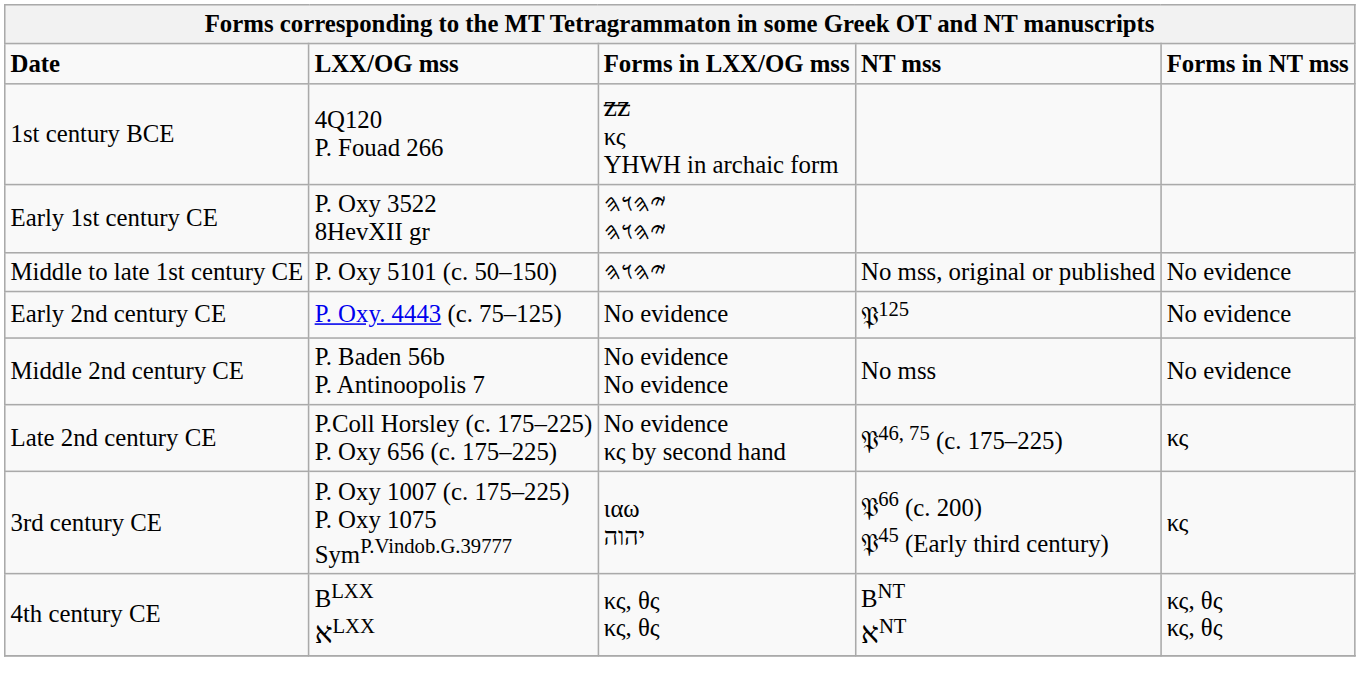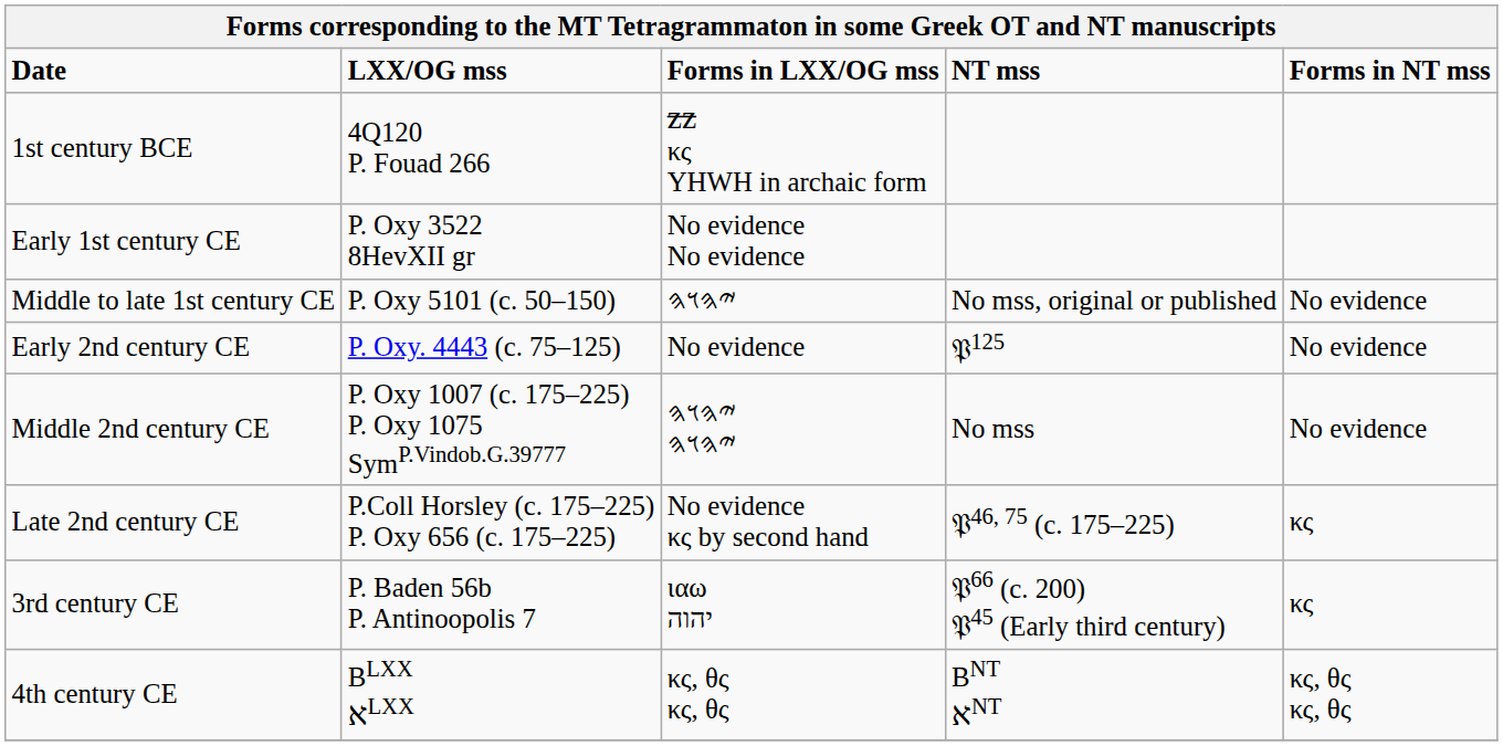Early 1st century CE | Forms in LXX/OG mss: 𐤉𐤄𐤅𐤄 𐤉𐤄𐤅𐤄 -> No evidence No evidence
Middle 2nd century CE | LXX/OG mss: P. Baden 56b P. Antinoopolis 7 -> P. Oxy 1007 (c. 175–225) P. Oxy 1075 SymP.Vindob.G.39777
Middle 2nd century CE | Forms in LXX/OG mss: No evidence No evidence -> 𐤉𐤄𐤅𐤄 𐤉𐤄𐤅𐤄
3rd century CE | LXX/OG mss: P. Oxy 1007 (c. 175–225) P. Oxy 1075 SymP.Vindob.G.39777 -> P. Baden 56b P. Antinoopolis 7
